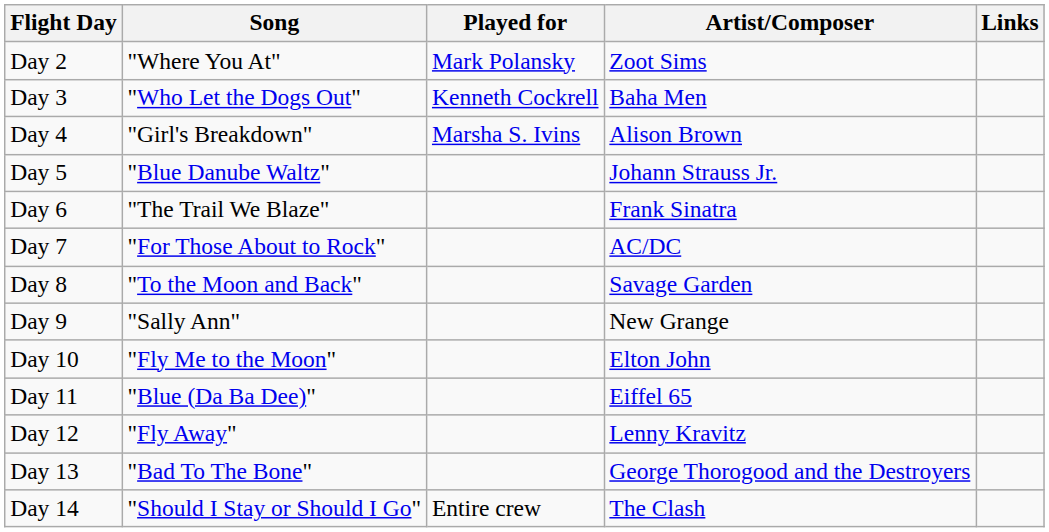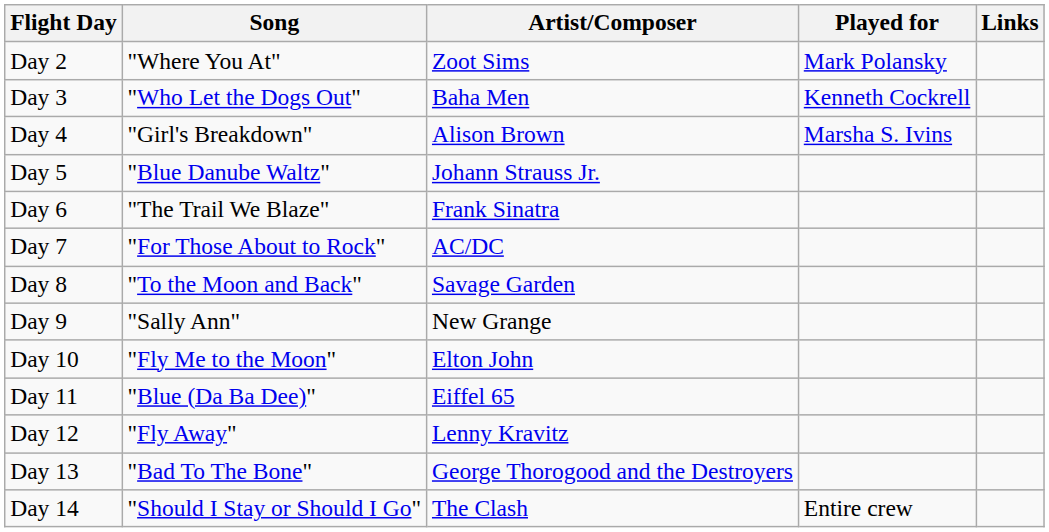columns swapped: Artist/Composer <-> Played for
